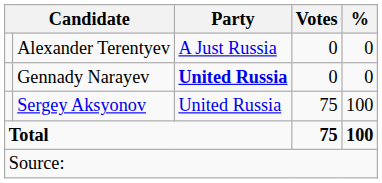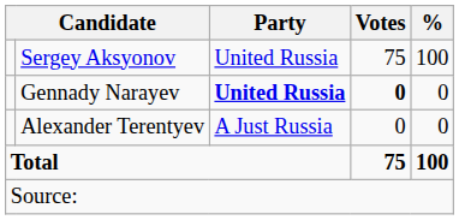rows swapped: Sergey Aksyonov <-> Alexander Terentyev
Gennady Narayev | Votes: normal -> bold
